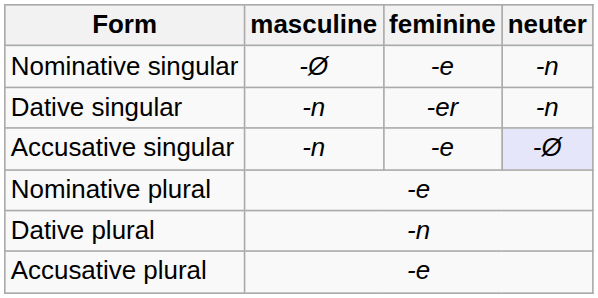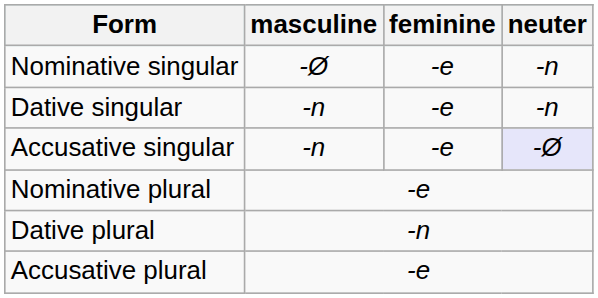Dative singular | feminine: -er -> -e
